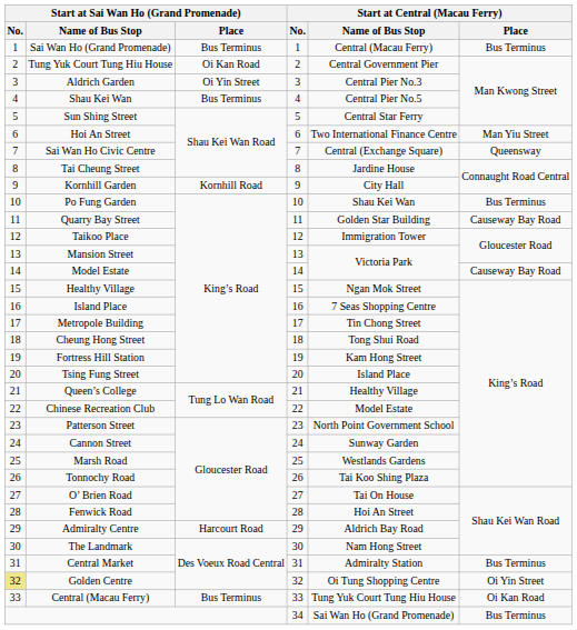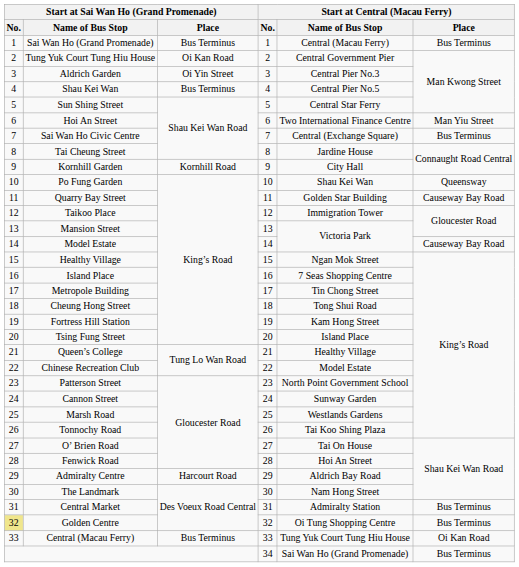Sai Wan Ho Civic Centre | Start at Central (Macau Ferry) / Place: Queensway -> Bus Terminus
Po Fung Garden | Start at Central (Macau Ferry) / Place: Bus Terminus -> Queensway
Golden Centre | Start at Central (Macau Ferry) / Place: Oi Yin Street -> Bus Terminus
